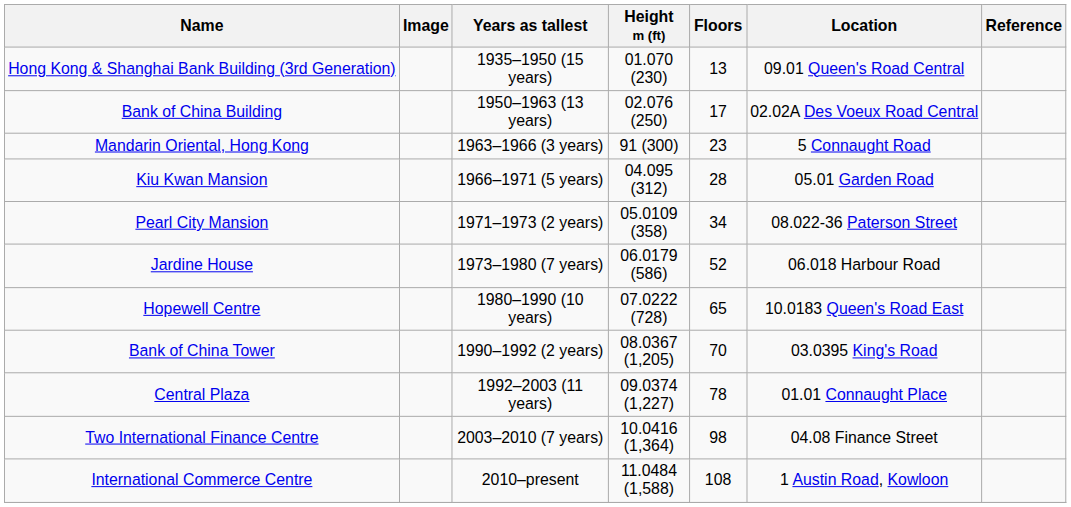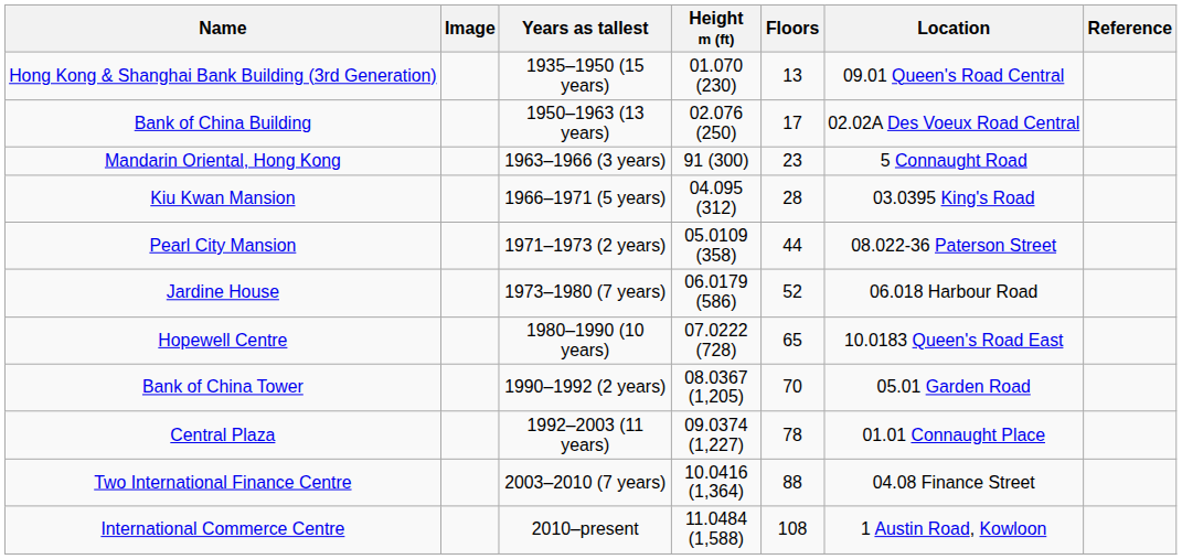Kiu Kwan Mansion | Location: 05.01 Garden Road -> 03.0395 King's Road
Pearl City Mansion | Floors: 34 -> 44
Bank of China Tower | Location: 03.0395 King's Road -> 05.01 Garden Road
Two International Finance Centre | Floors: 98 -> 88
